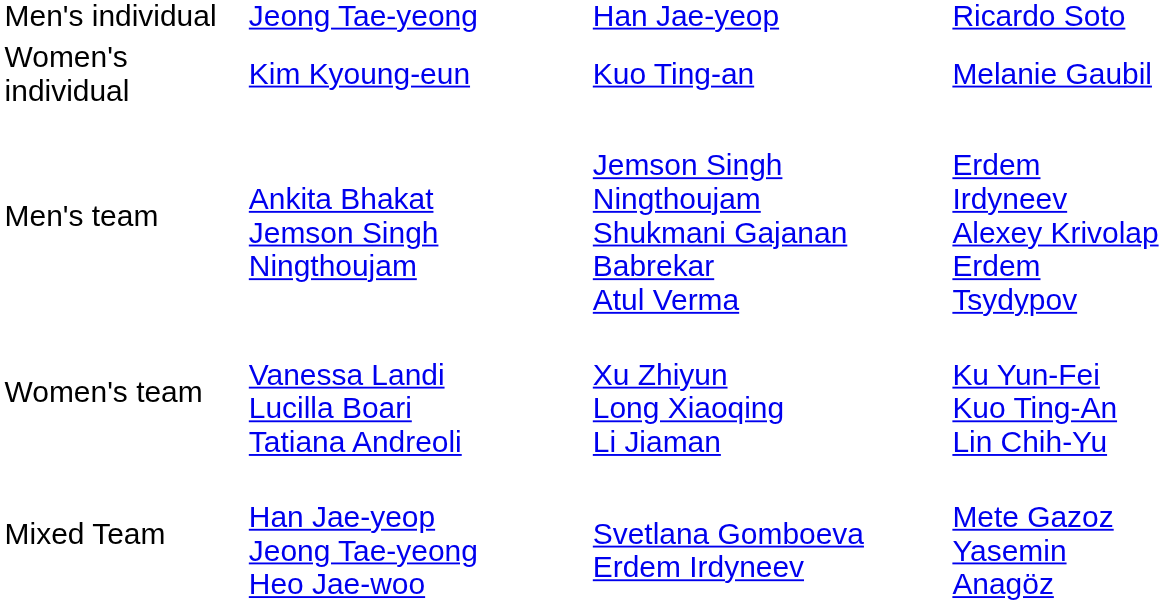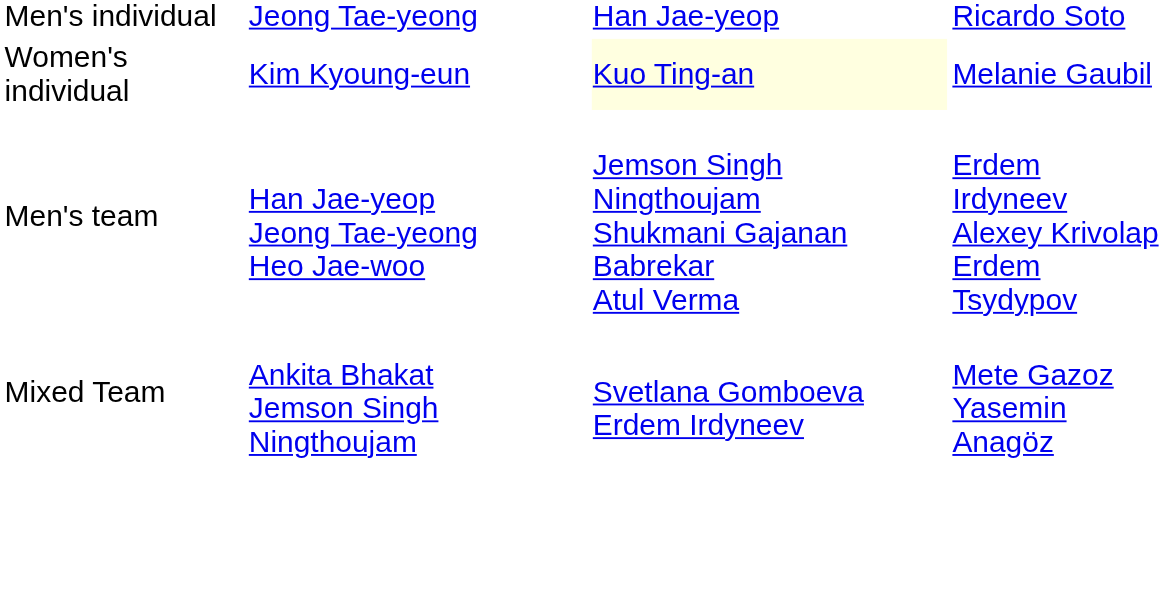Women's individual | column 3: no background -> lightyellow background
Men's team | column 2: Ankita Bhakat Jemson Singh Ningthoujam -> Han Jae-yeop Jeong Tae-yeong Heo Jae-woo
- row: Women's team | Vanessa Landi Lucilla Boari Tatiana Andreoli | Xu Zhiyun Long Xiaoqing Li Jiaman | Ku Yun-Fei Kuo Ting-An Lin Chih-Yu
Mixed Team | column 2: Han Jae-yeop Jeong Tae-yeong Heo Jae-woo -> Ankita Bhakat Jemson Singh Ningthoujam
